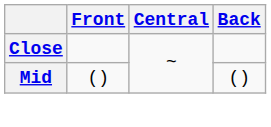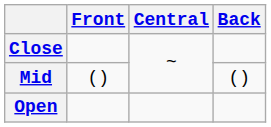+ row: Open
